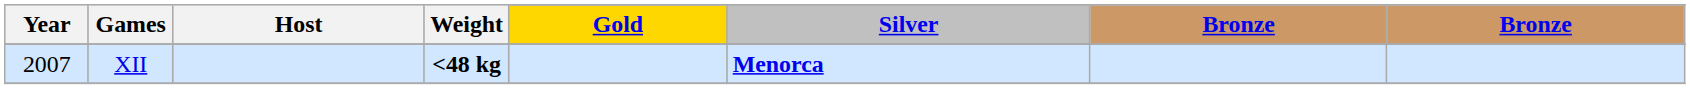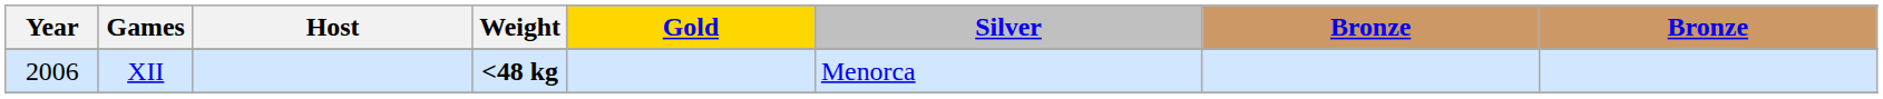XII | Year: 2007 -> 2006
XII | Silver: bold -> normal
